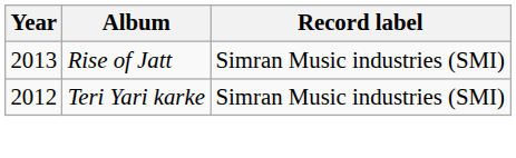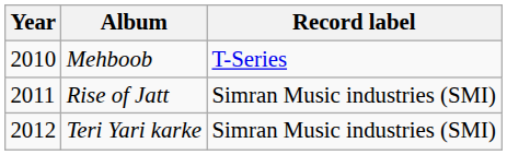+ row: 2010 | Mehboob | T-Series
Rise of Jatt | Year: 2013 -> 2011
